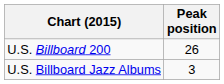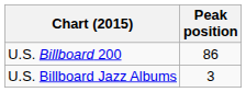U.S. Billboard 200 | Peak position: 26 -> 86
